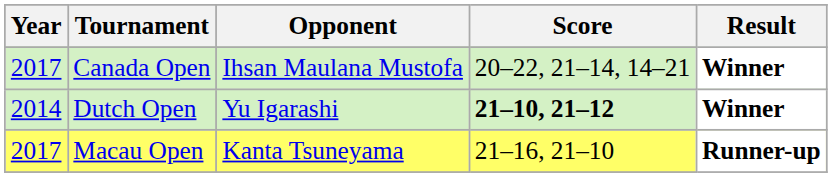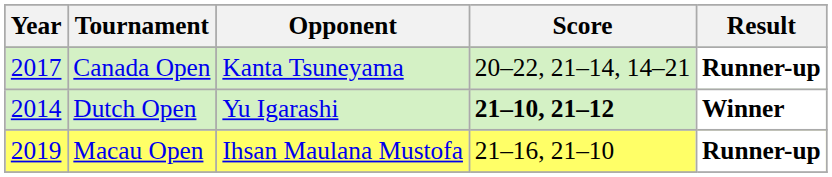Canada Open | Opponent: Ihsan Maulana Mustofa -> Kanta Tsuneyama
Canada Open | Result: Winner -> Runner-up
Macau Open | Year: 2017 -> 2019
Macau Open | Opponent: Kanta Tsuneyama -> Ihsan Maulana Mustofa
